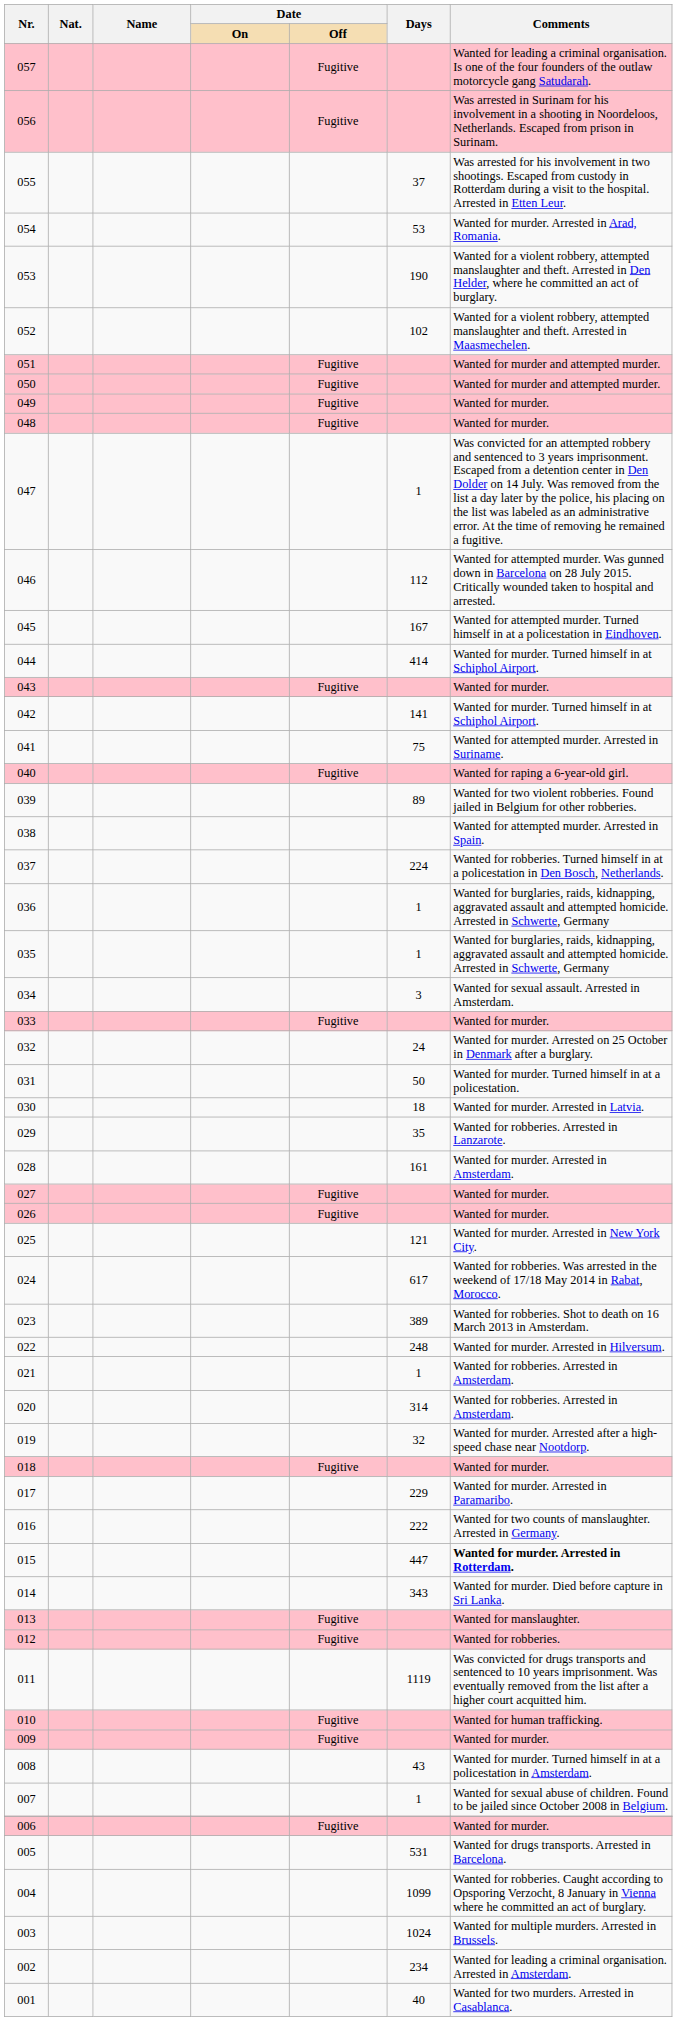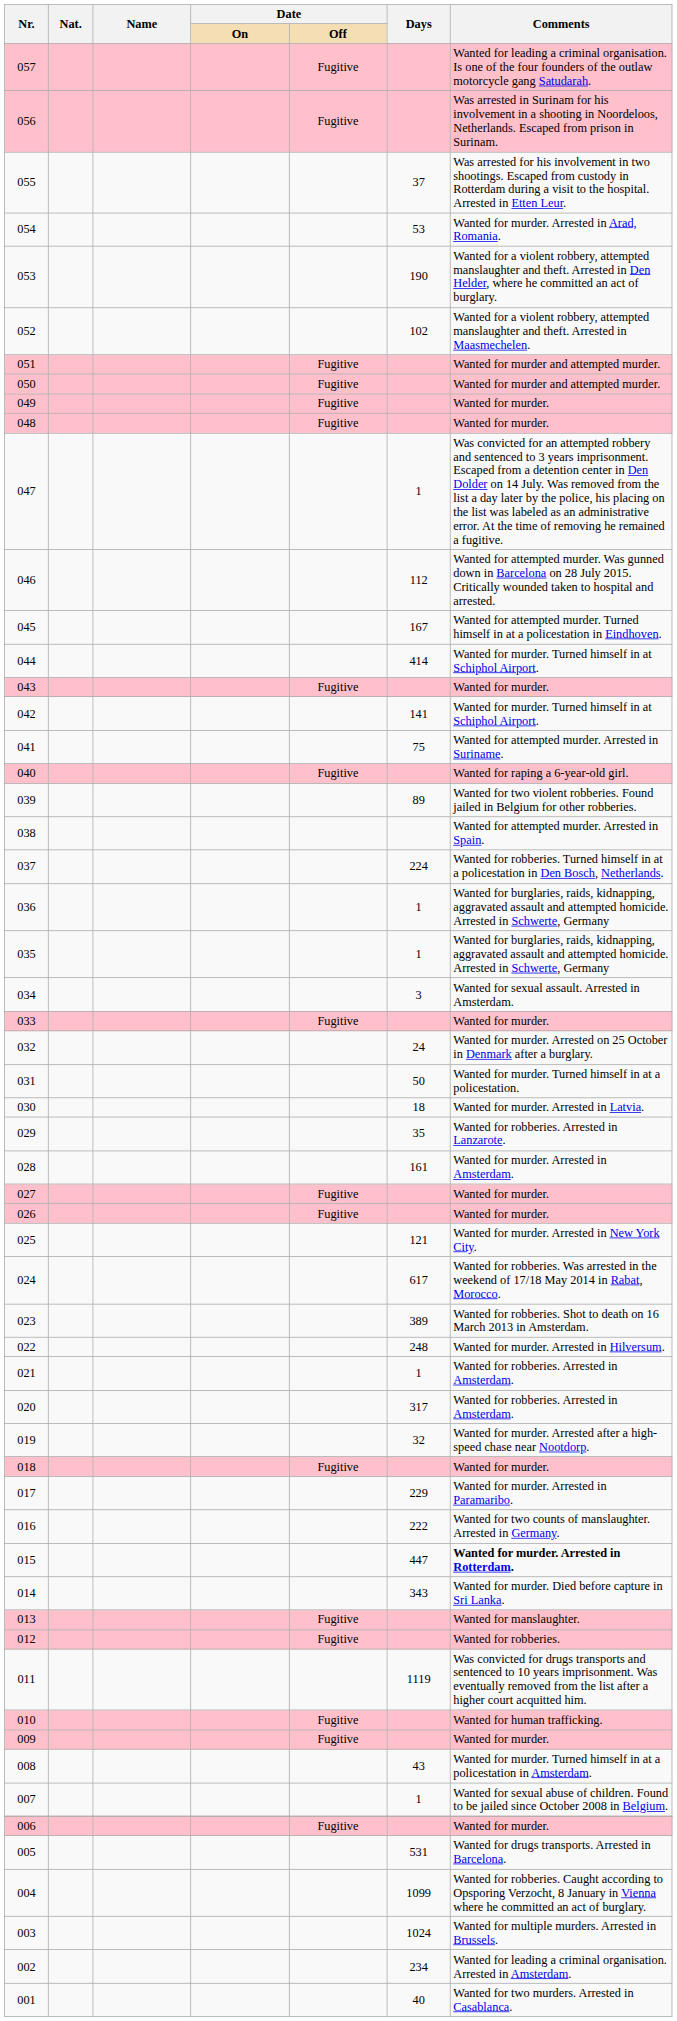020 | Days: 314 -> 317
